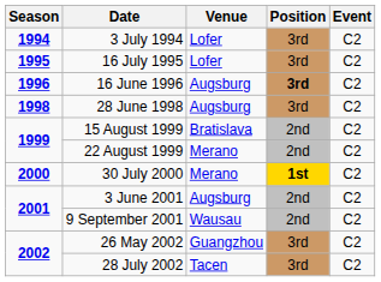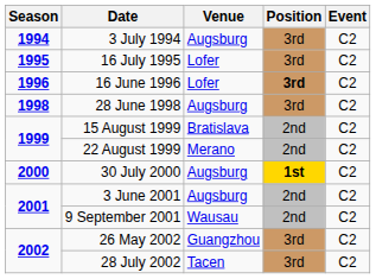3 July 1994 | Venue: Lofer -> Augsburg
16 June 1996 | Venue: Augsburg -> Lofer
30 July 2000 | Venue: Merano -> Augsburg
